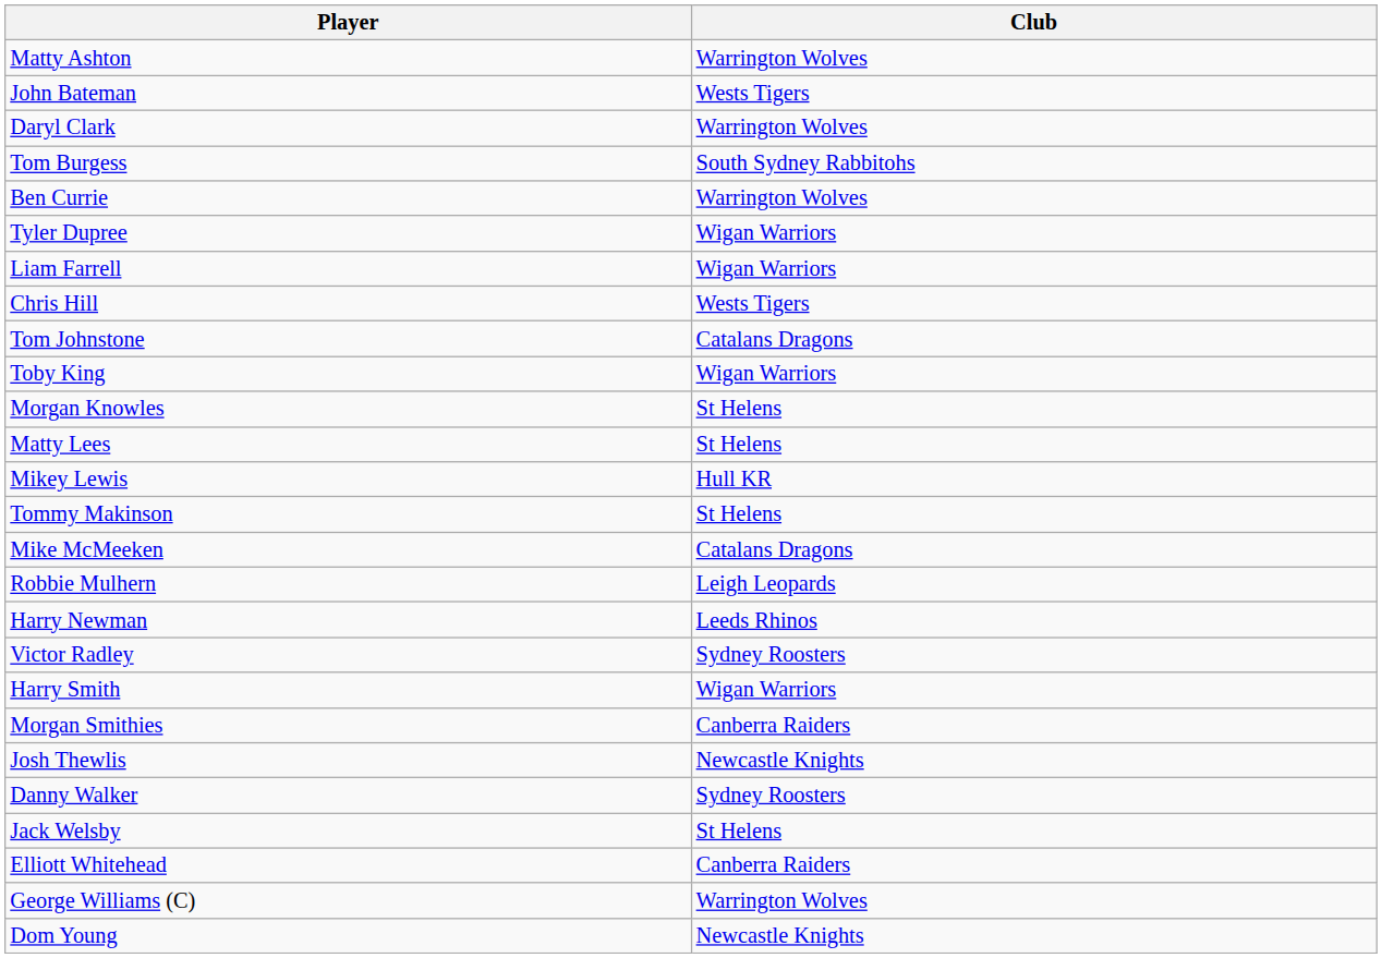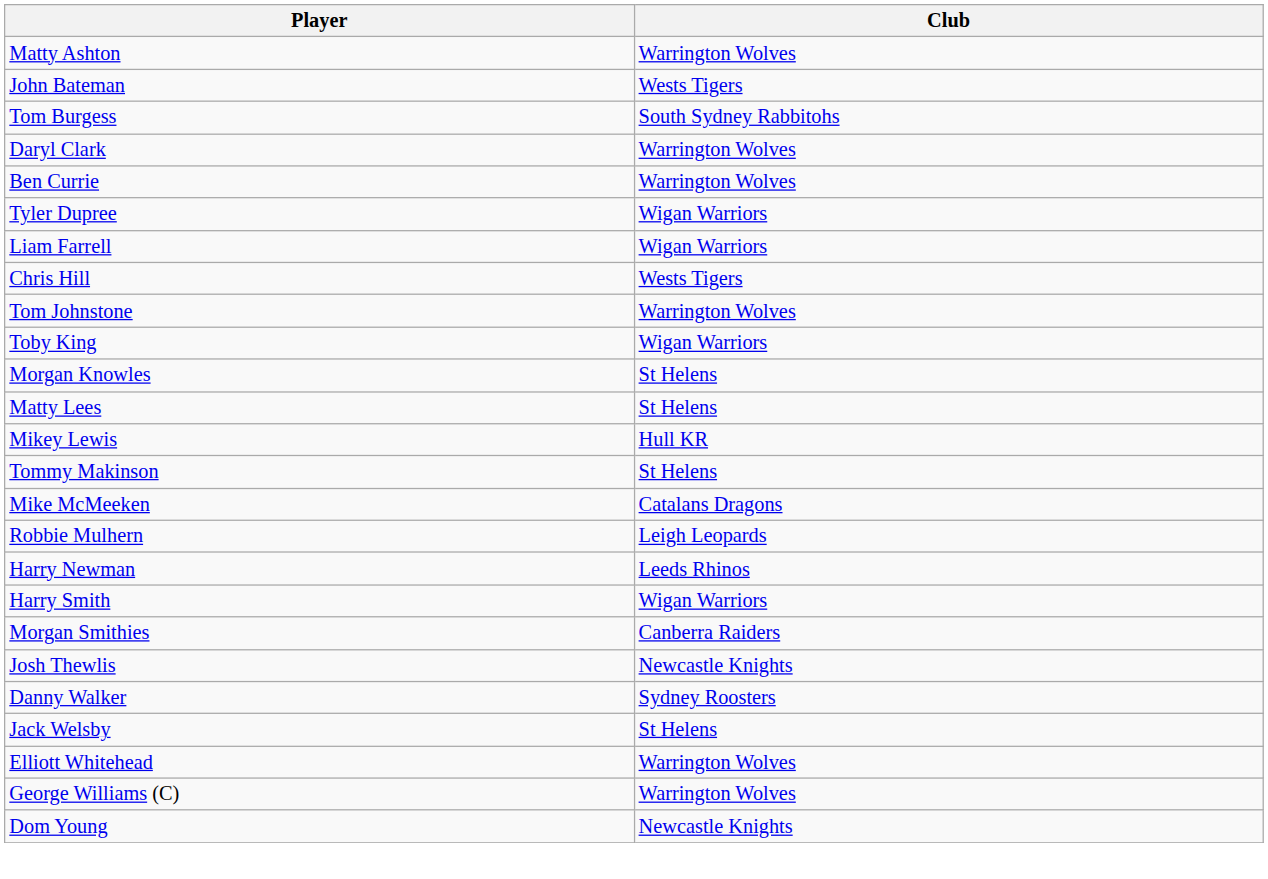rows swapped: Tom Burgess <-> Daryl Clark
Tom Johnstone | Club: Catalans Dragons -> Warrington Wolves
- row: Victor Radley | Sydney Roosters
Elliott Whitehead | Club: Canberra Raiders -> Warrington Wolves
